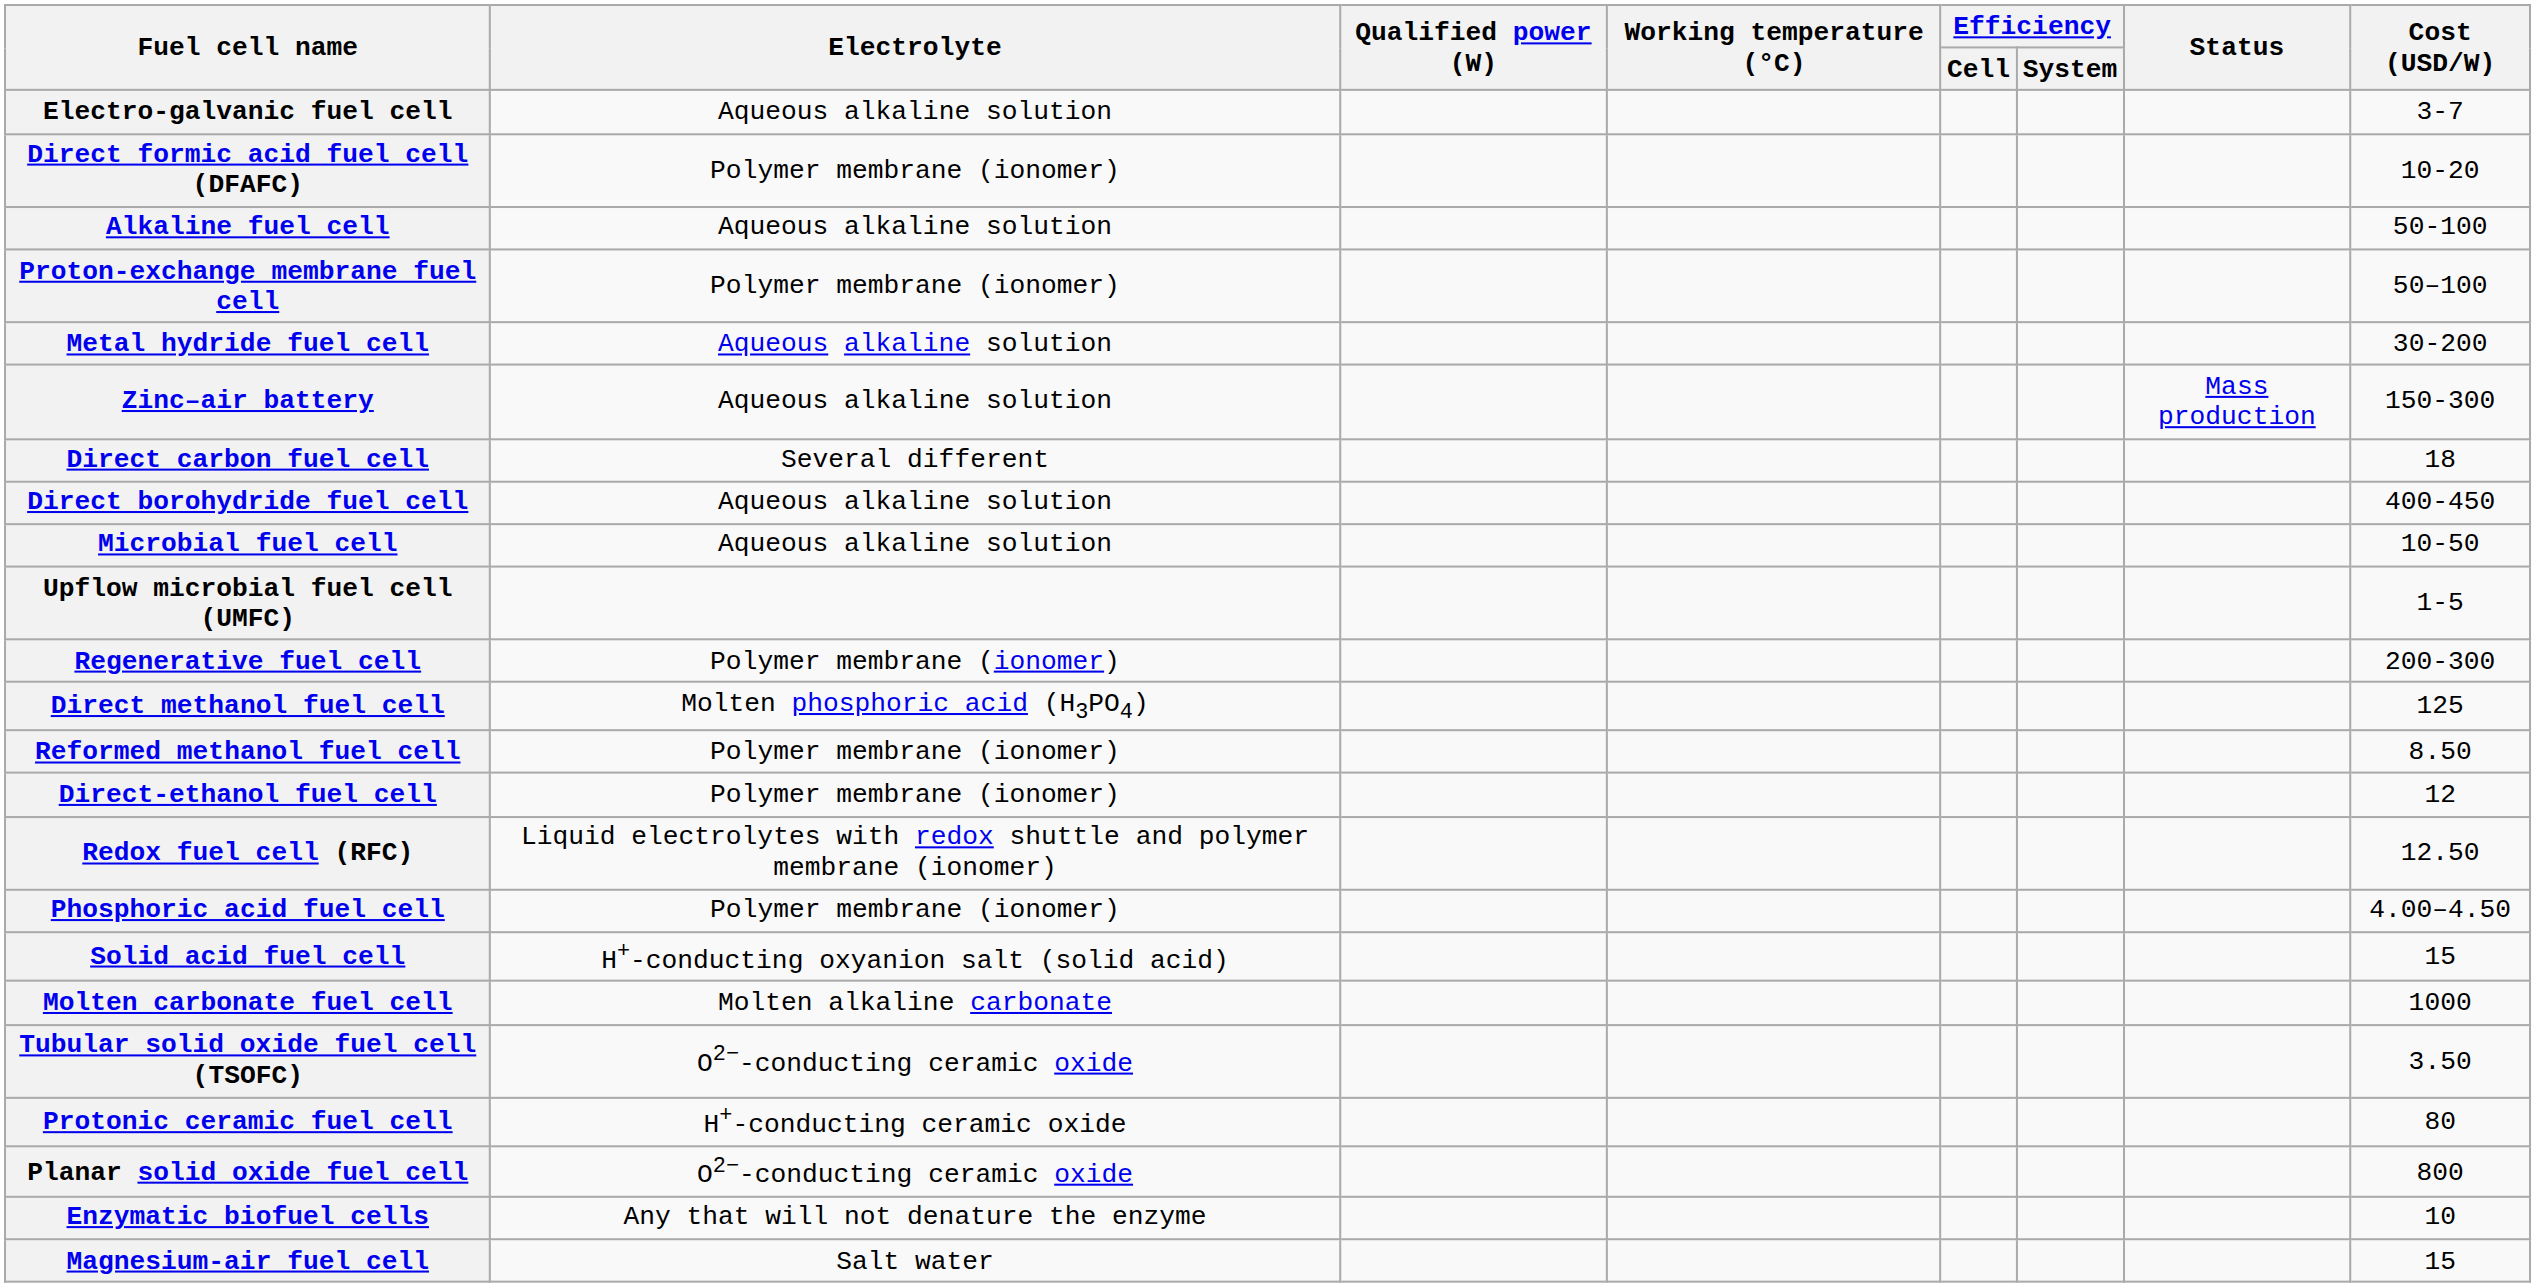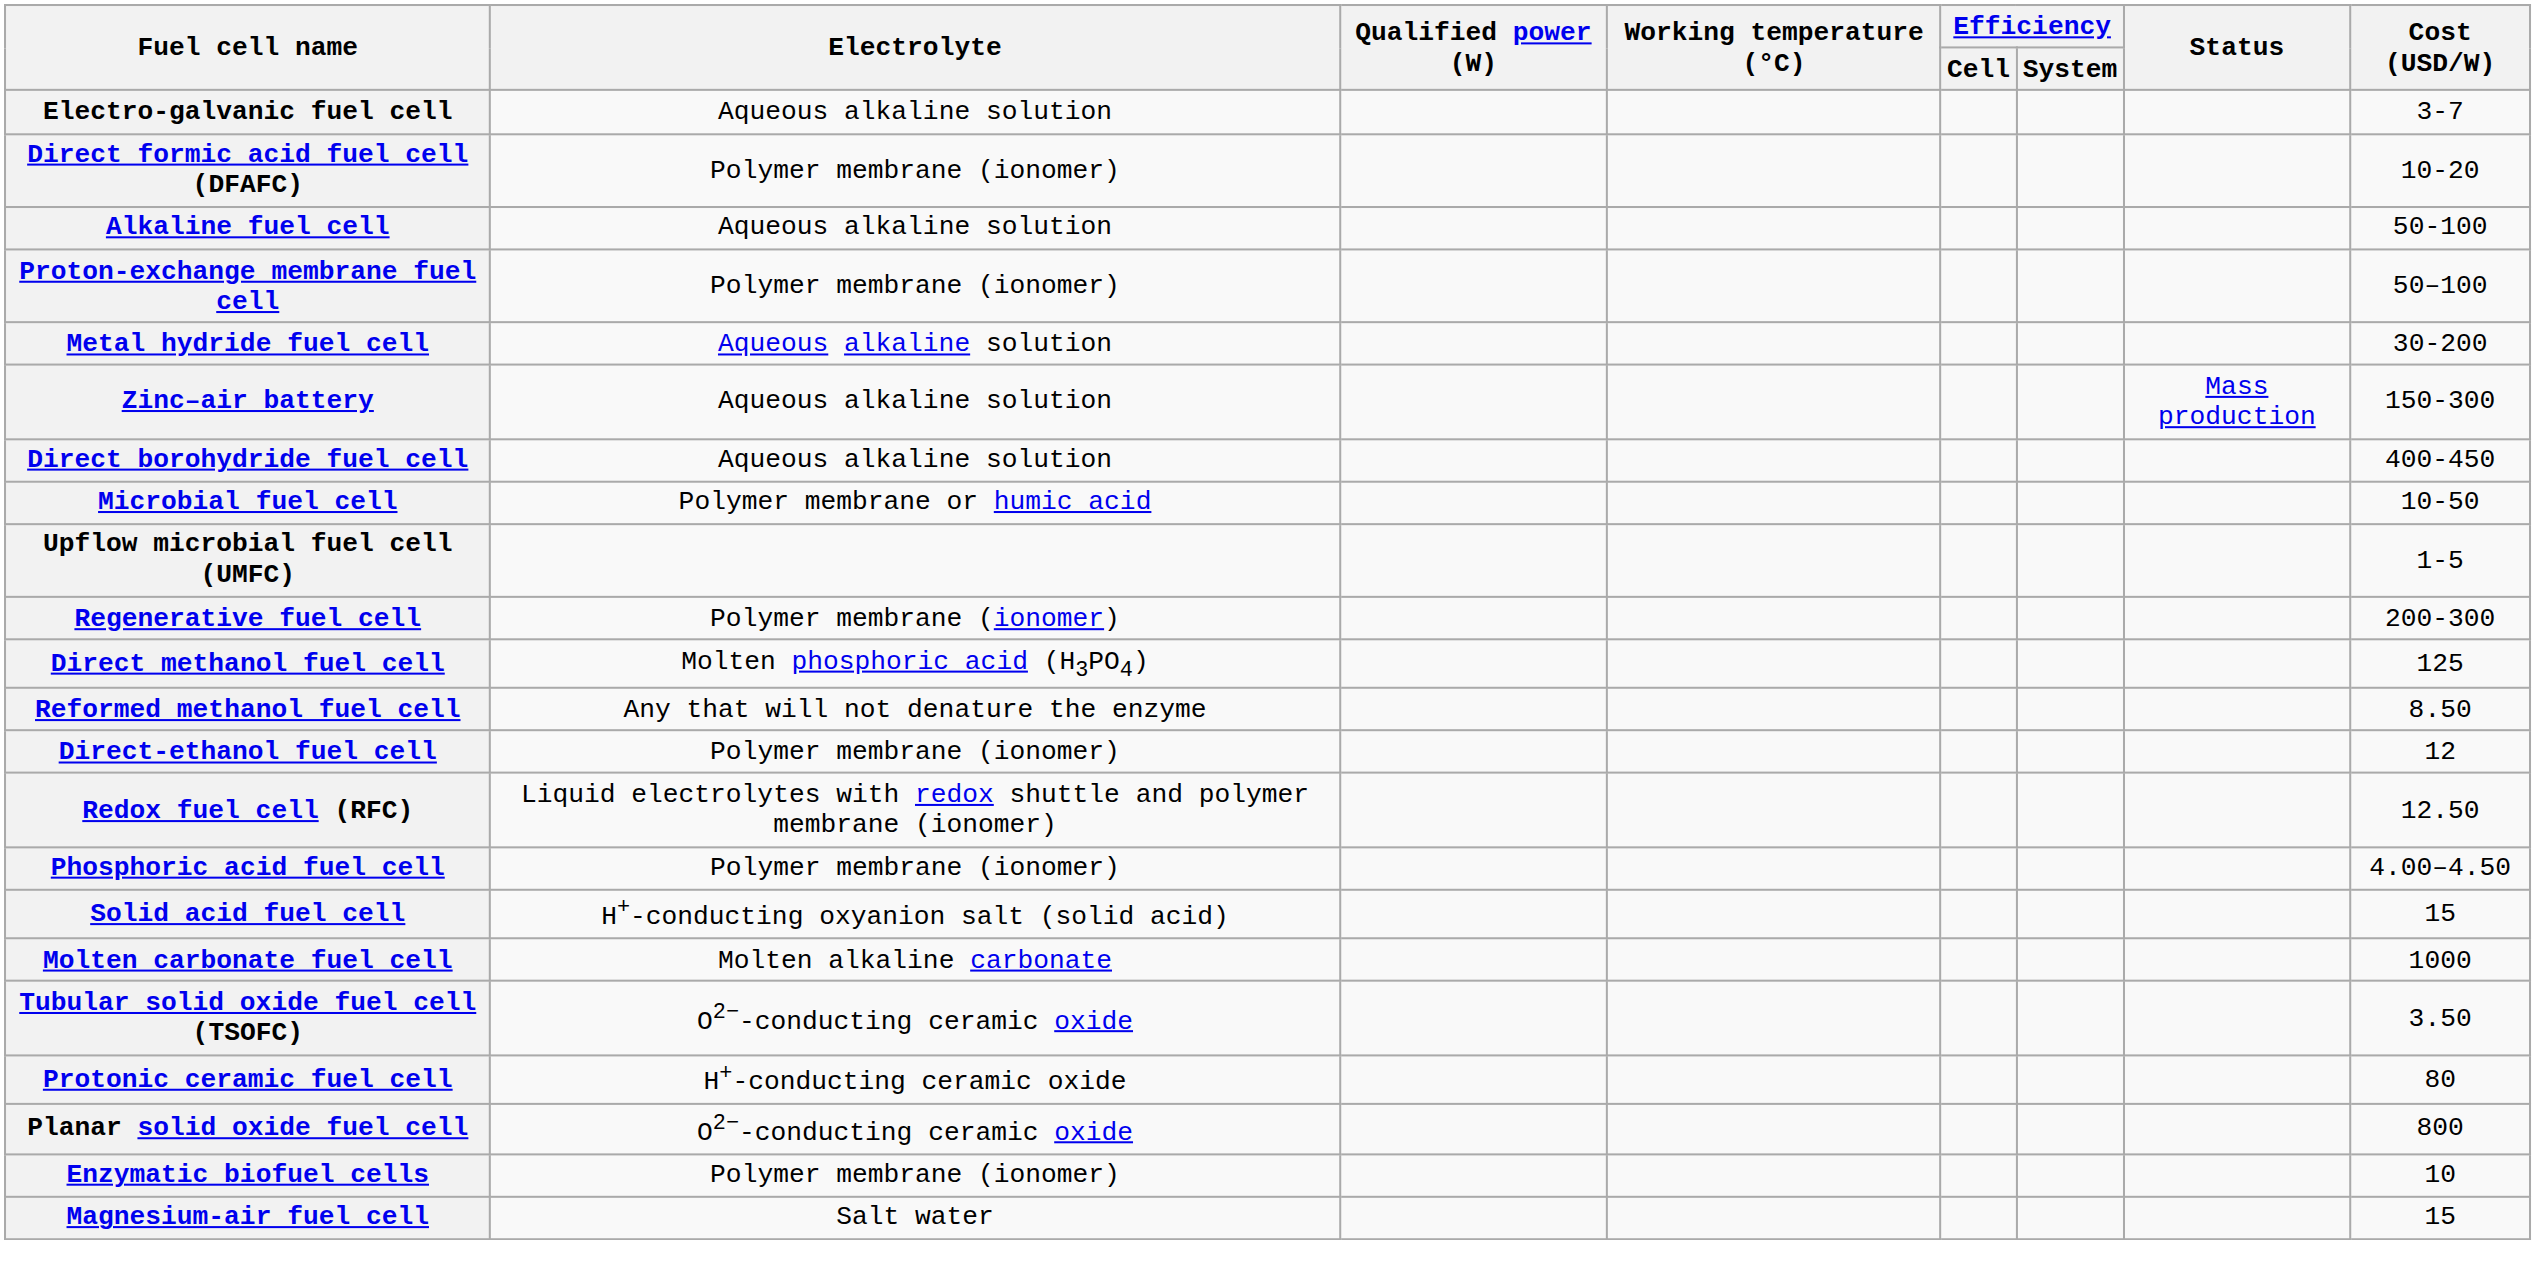- row: Direct carbon fuel cell | Several different | 18
Microbial fuel cell | Electrolyte: Aqueous alkaline solution -> Polymer membrane or humic acid
Reformed methanol fuel cell | Electrolyte: Polymer membrane (ionomer) -> Any that will not denature the enzyme
Enzymatic biofuel cells | Electrolyte: Any that will not denature the enzyme -> Polymer membrane (ionomer)
